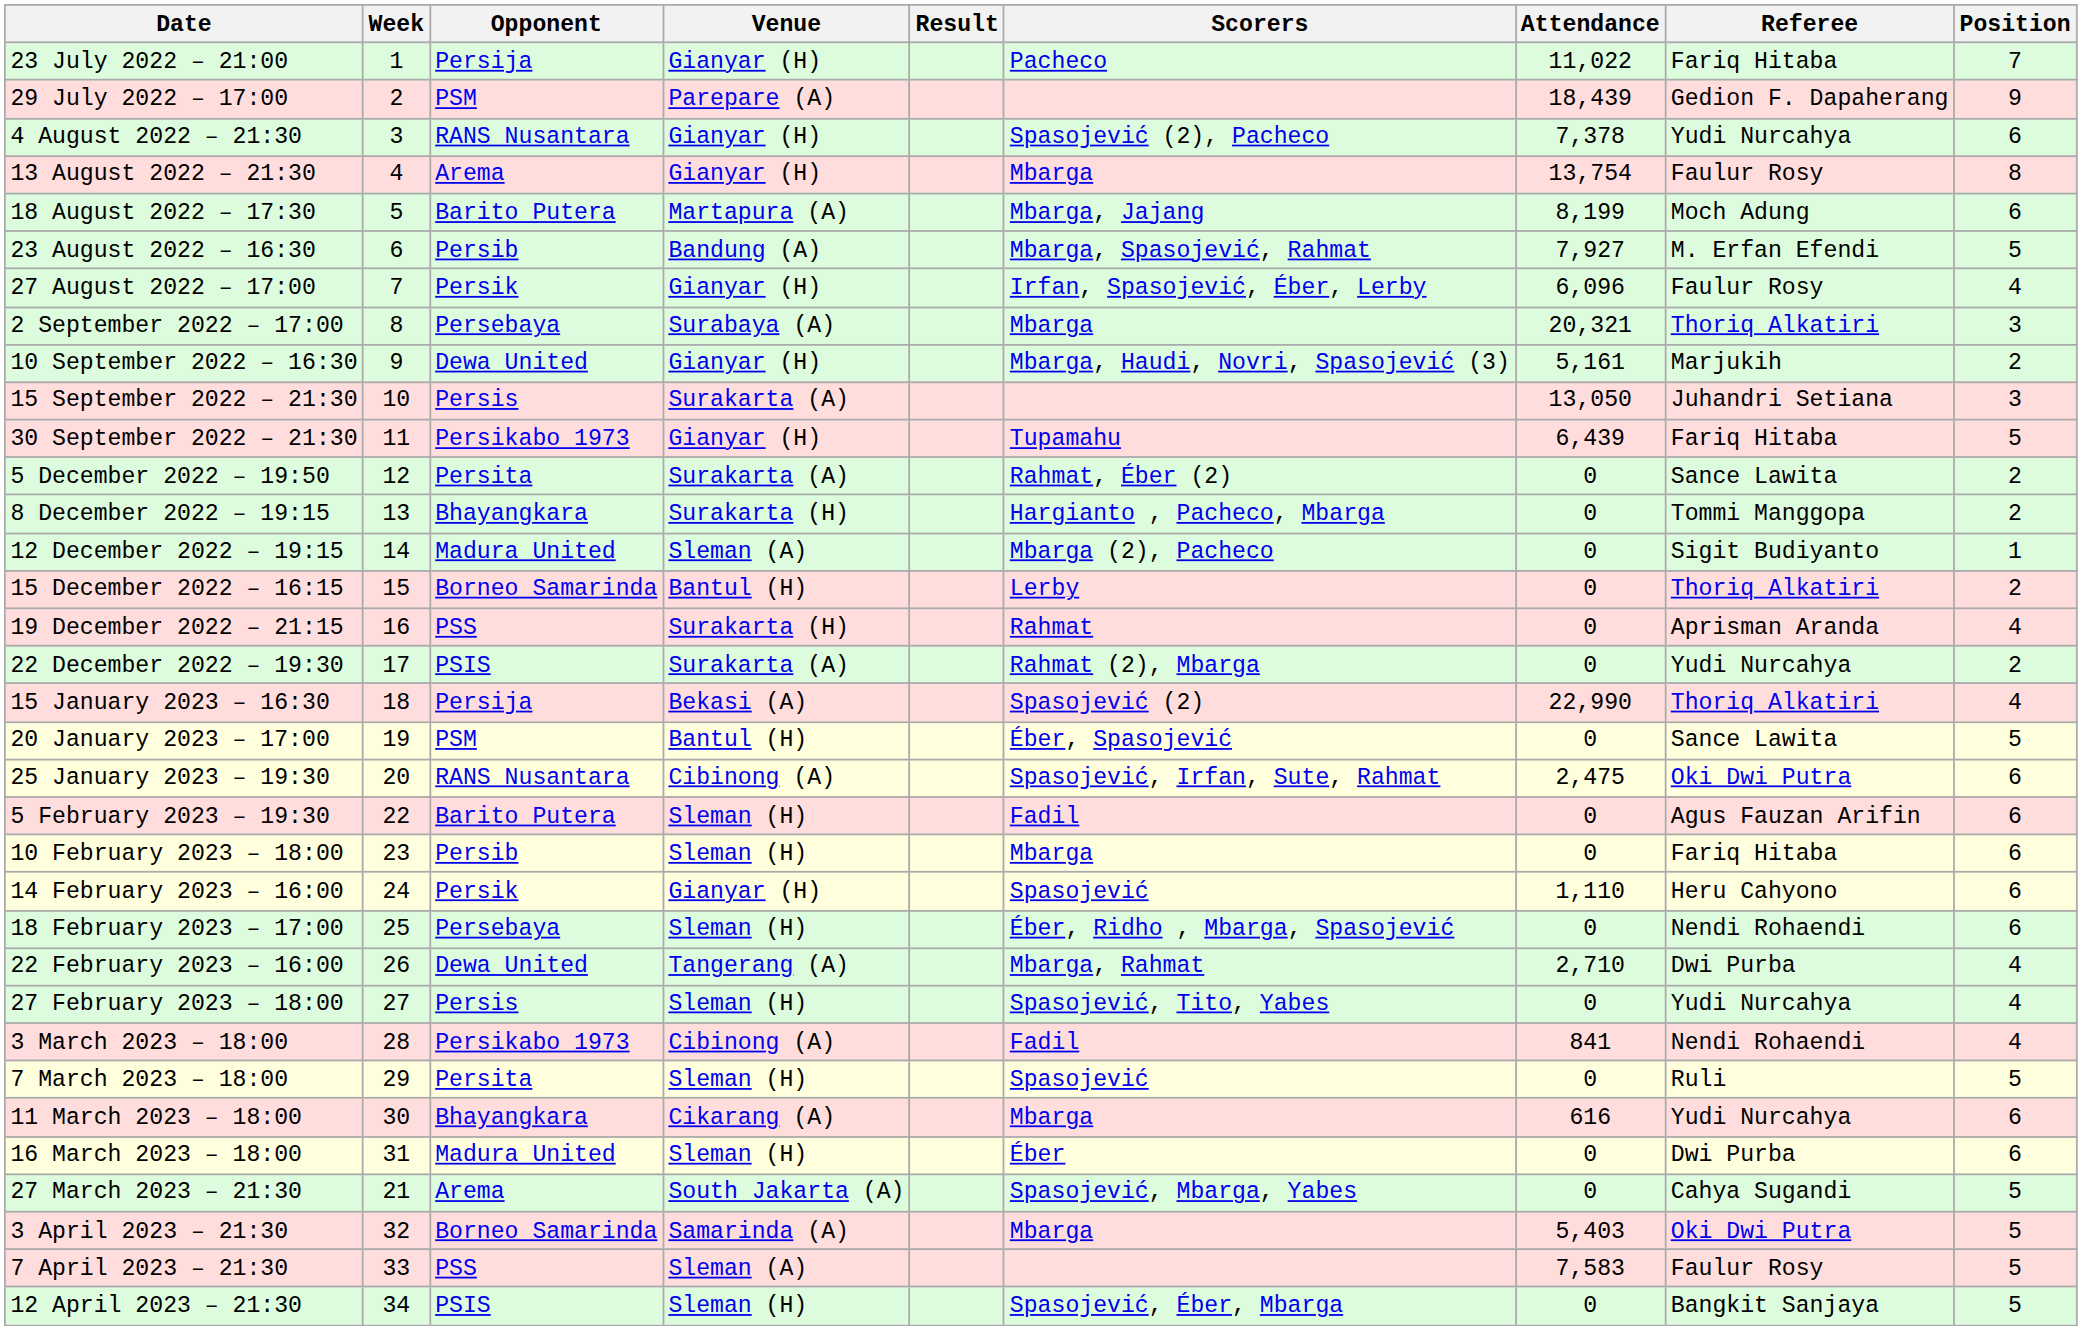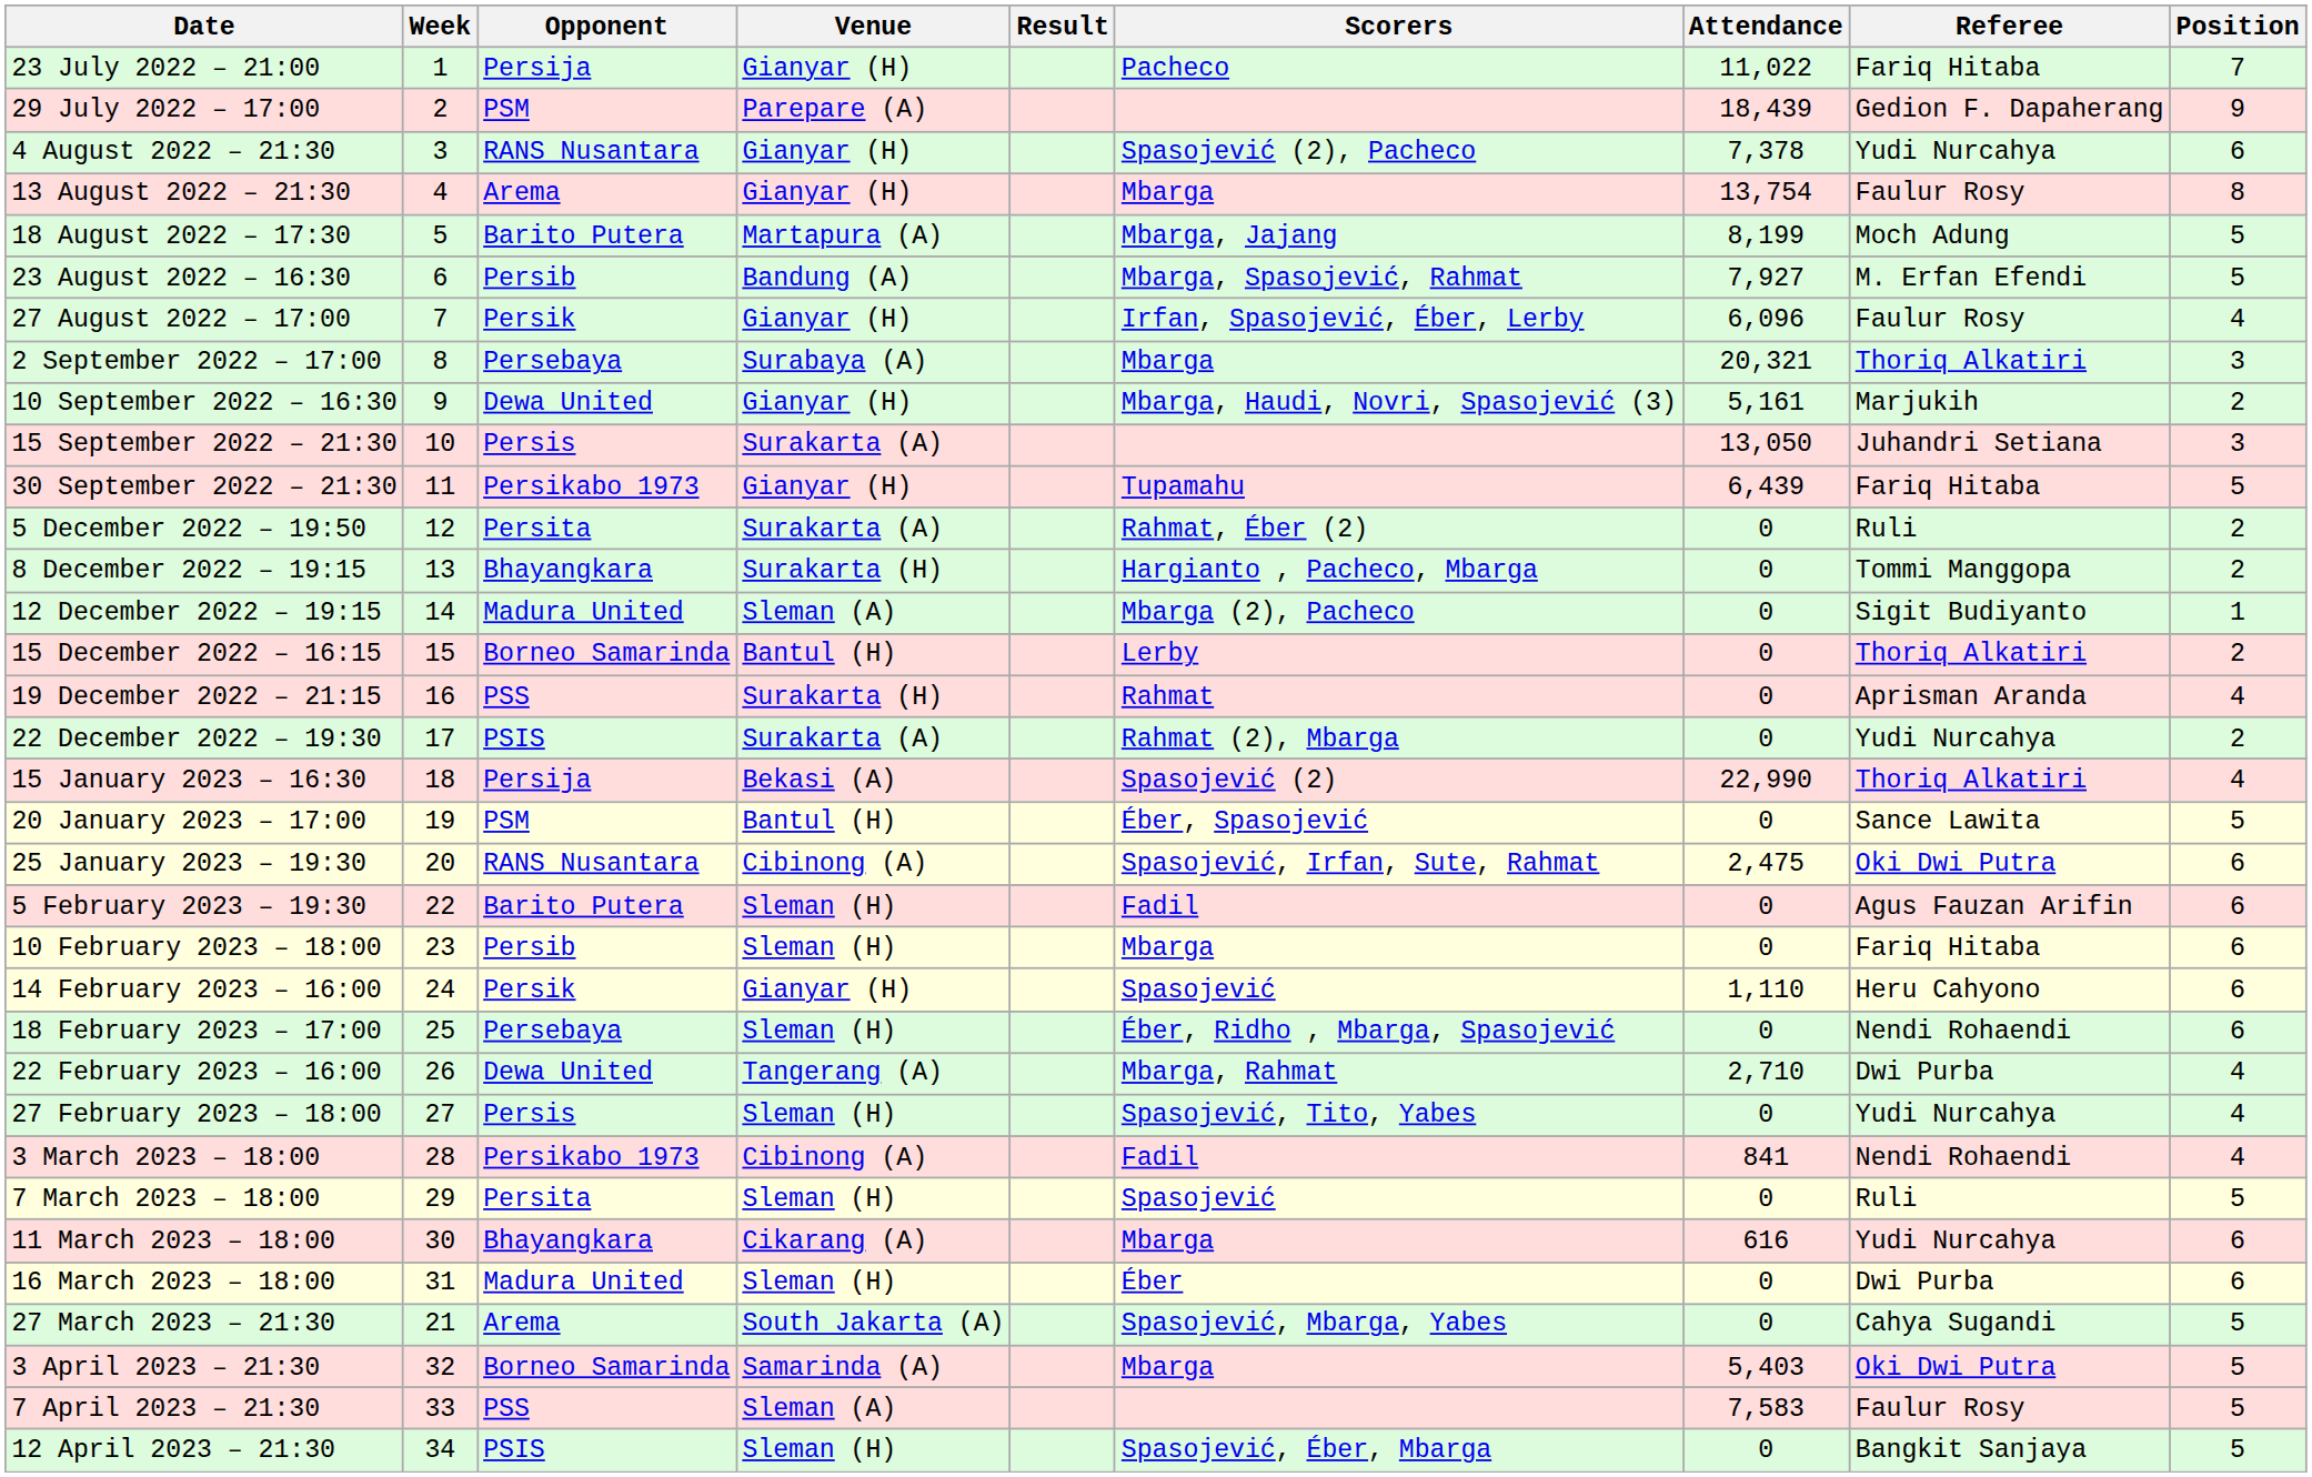18 August 2022 – 17:30 | Position: 6 -> 5
5 December 2022 – 19:50 | Referee: Sance Lawita -> Ruli
